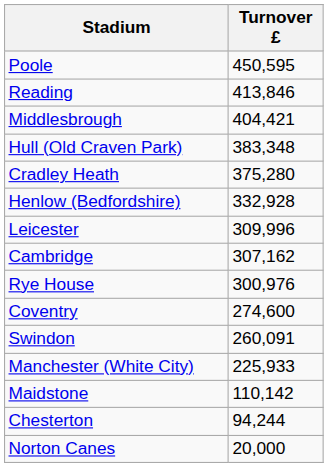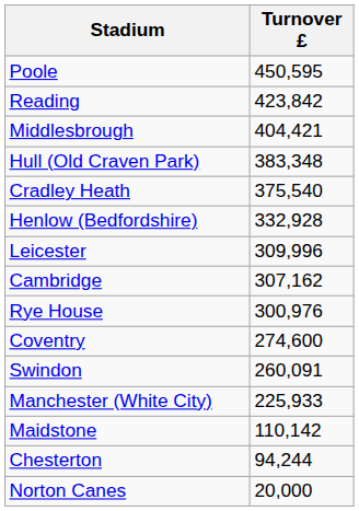Reading | Turnover £: 413,846 -> 423,842
Cradley Heath | Turnover £: 375,280 -> 375,540
